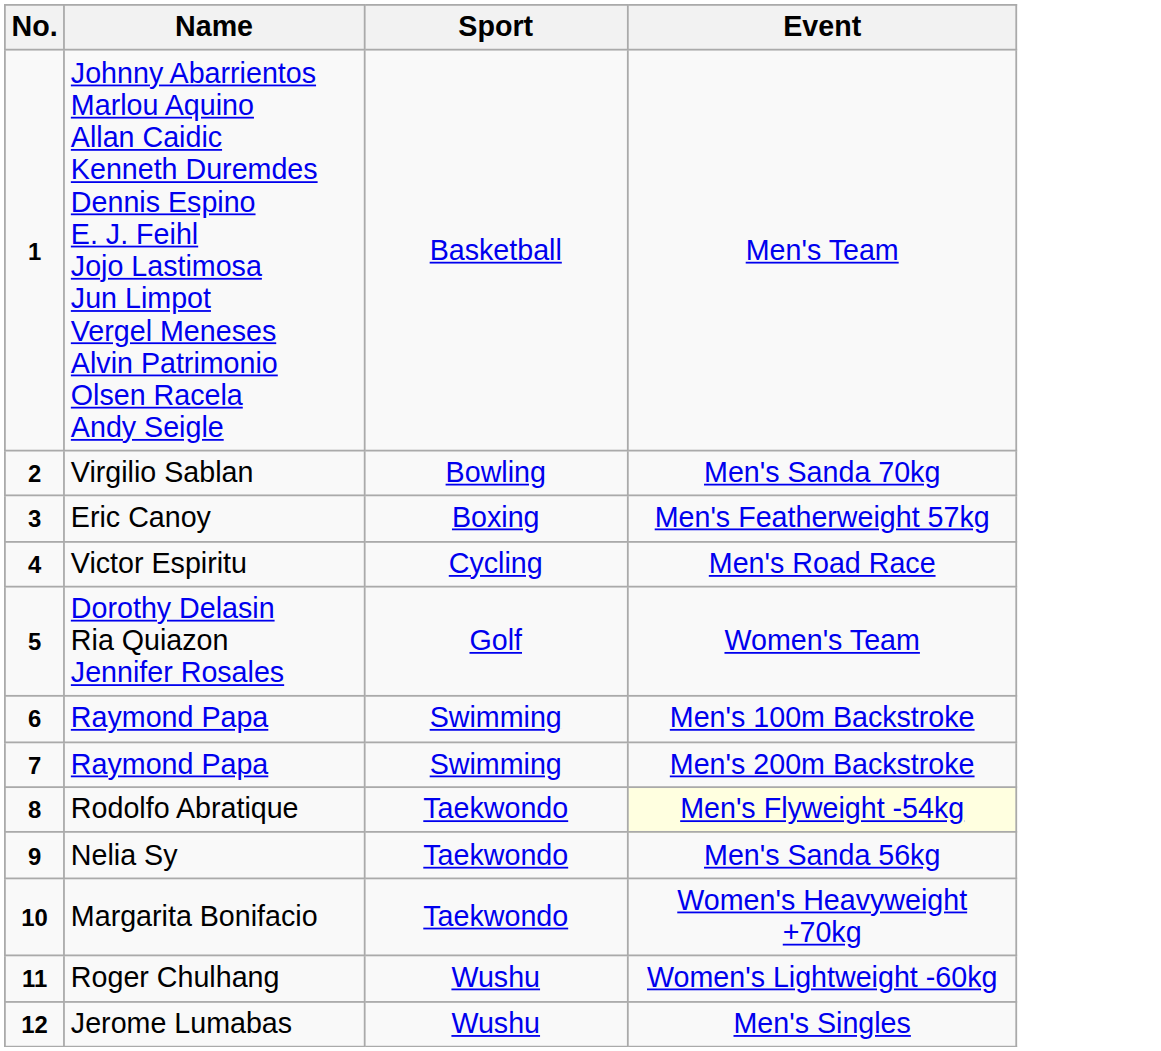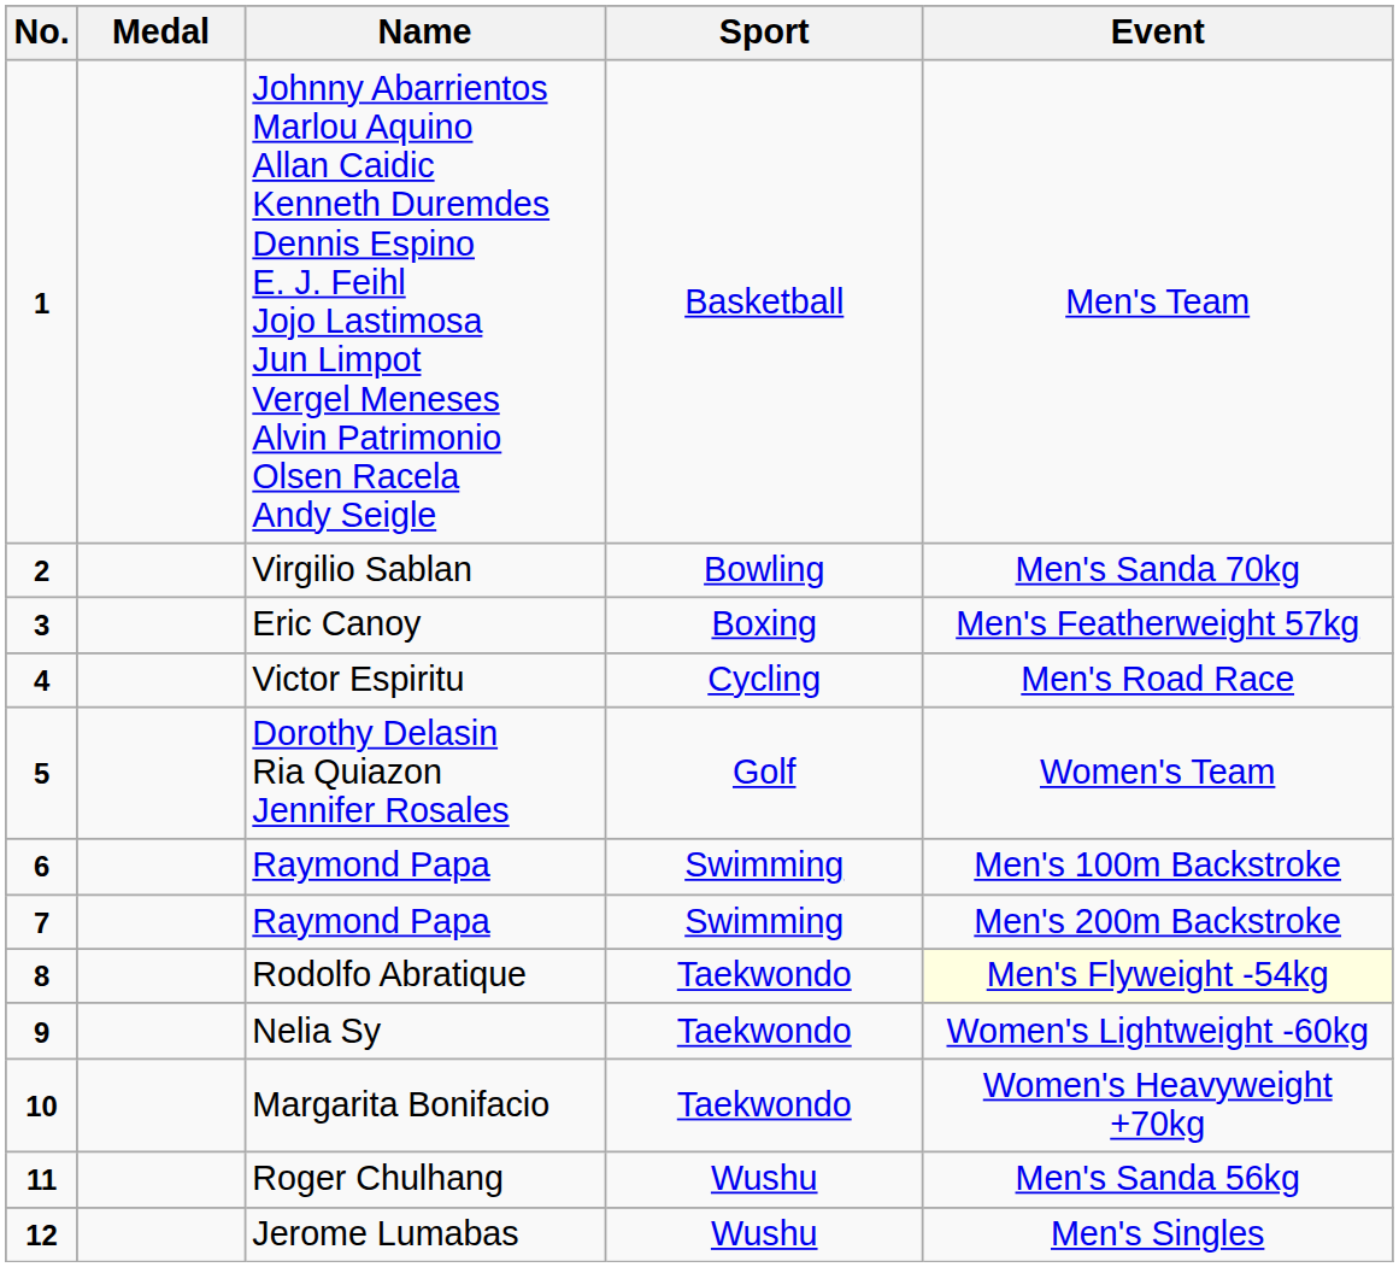+ column: Medal
Nelia Sy | Event: Men's Sanda 56kg -> Women's Lightweight -60kg
Roger Chulhang | Event: Women's Lightweight -60kg -> Men's Sanda 56kg
